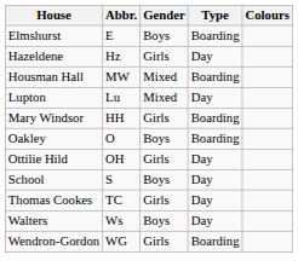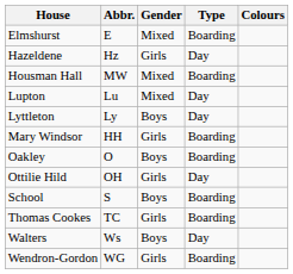Elmshurst | Gender: Boys -> Mixed
+ row: Lyttleton | Ly | Boys | Day
School | Type: Day -> Boarding
Thomas Cookes | Type: Day -> Boarding
